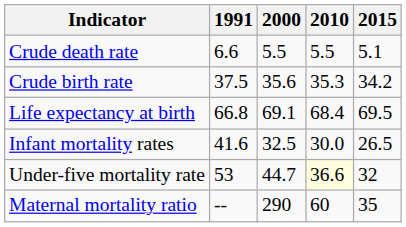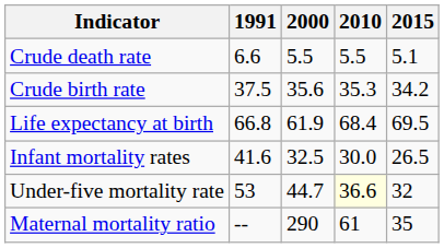Life expectancy at birth | 2000: 69.1 -> 61.9
Maternal mortality ratio | 2010: 60 -> 61
